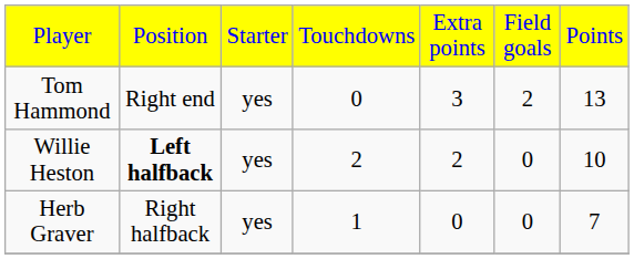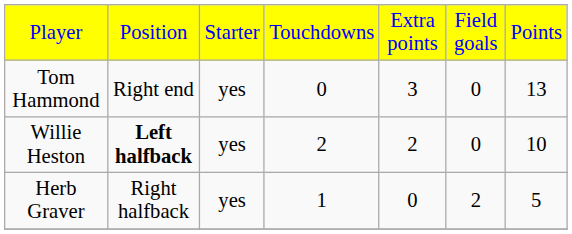Tom Hammond | column 6: 2 -> 0
Herb Graver | column 6: 0 -> 2
Herb Graver | column 7: 7 -> 5
